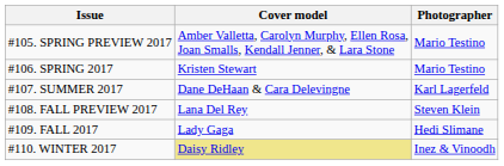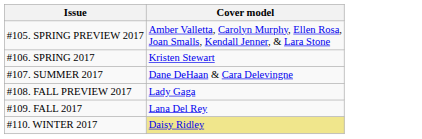- column: Photographer | Mario Testino | Mario Testino | Karl Lagerfeld | Steven Klein | Hedi Slimane | Inez & Vinoodh
#108. FALL PREVIEW 2017 | Cover model: Lana Del Rey -> Lady Gaga
#109. FALL 2017 | Cover model: Lady Gaga -> Lana Del Rey
